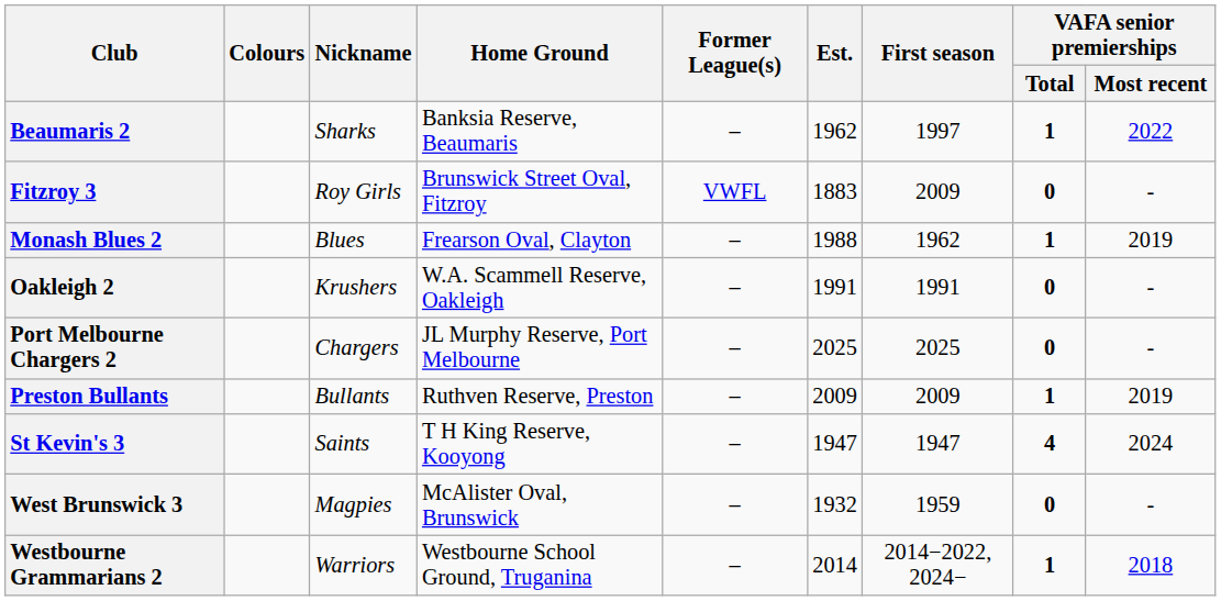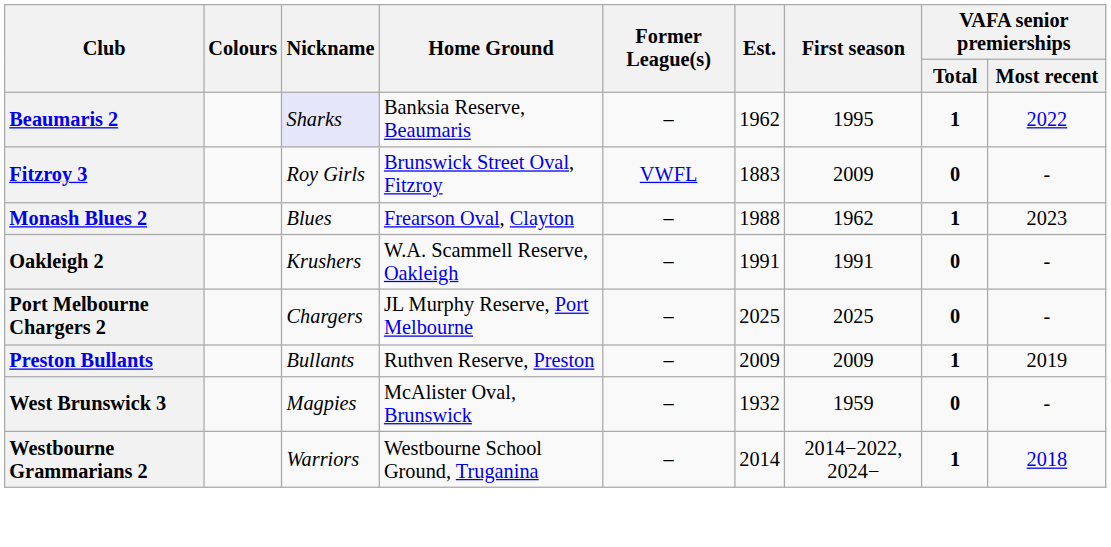Beaumaris 2 | Nickname: no background -> lavender background
Beaumaris 2 | First season: 1997 -> 1995
Monash Blues 2 | VAFA senior premierships / Most recent: 2019 -> 2023
- row: St Kevin's 3 | Saints | T H King Reserve, Kooyong | – | 1947 | 1947 | 4 | 2024
